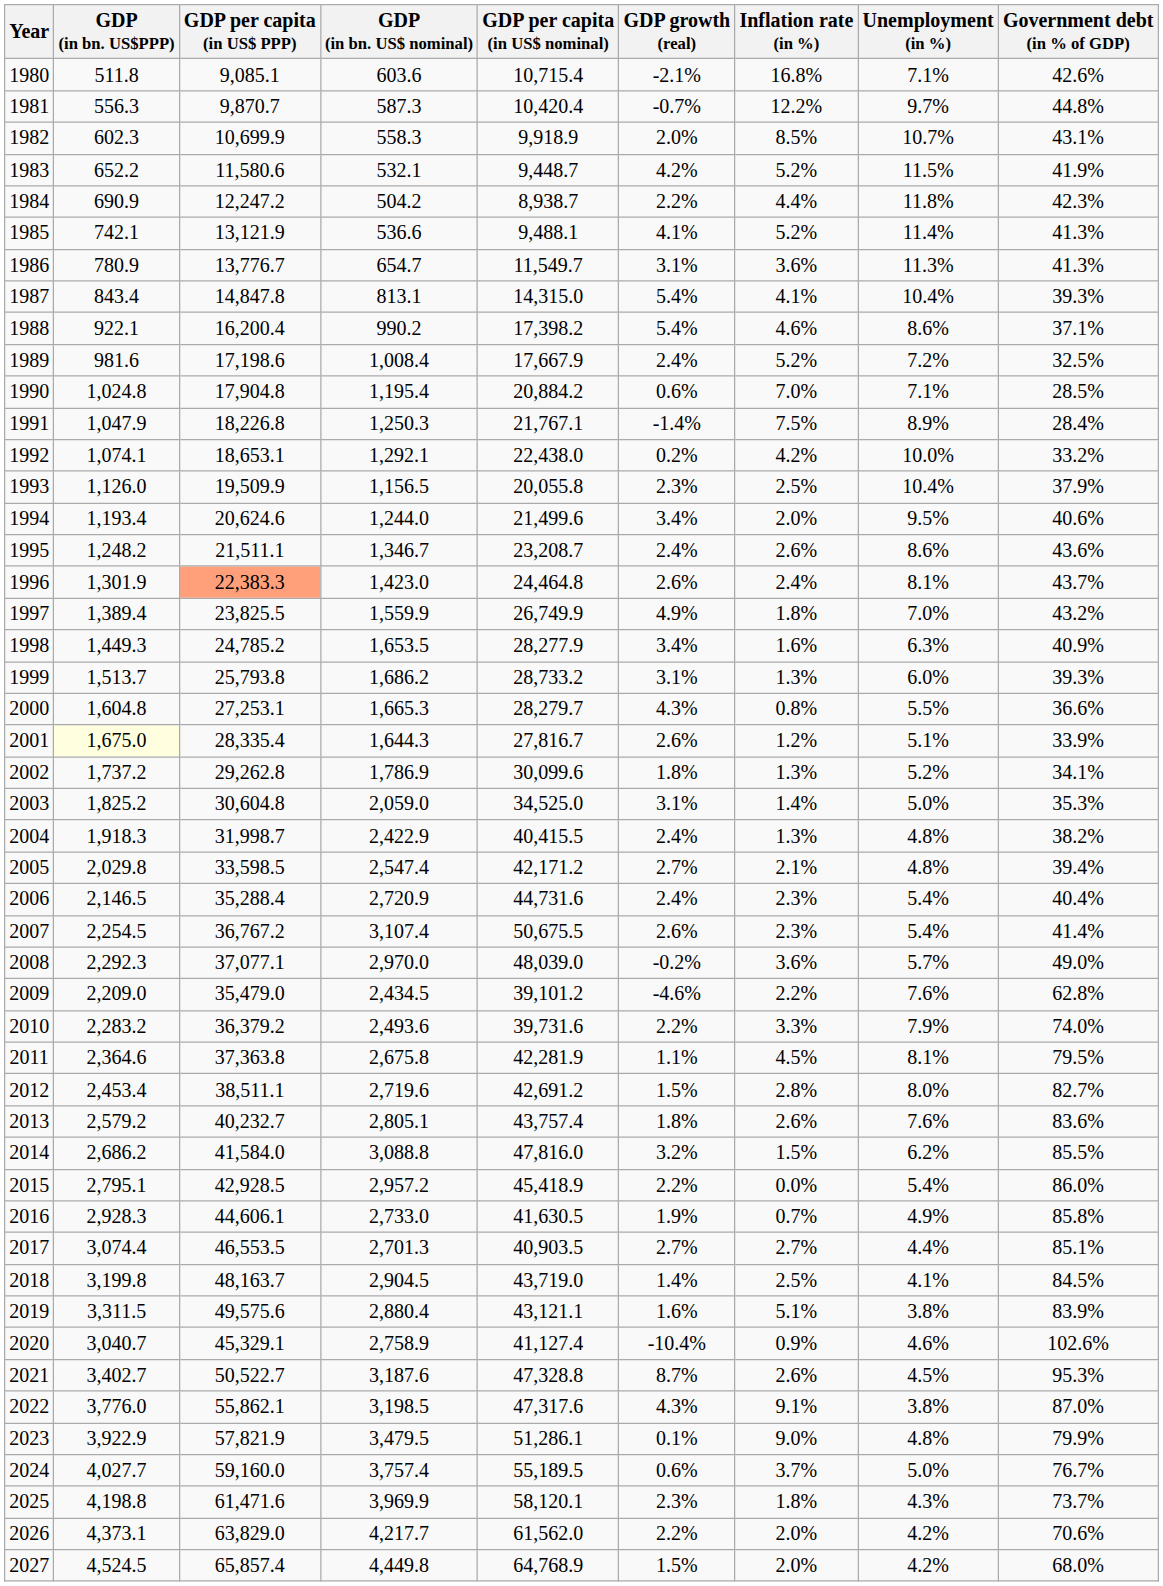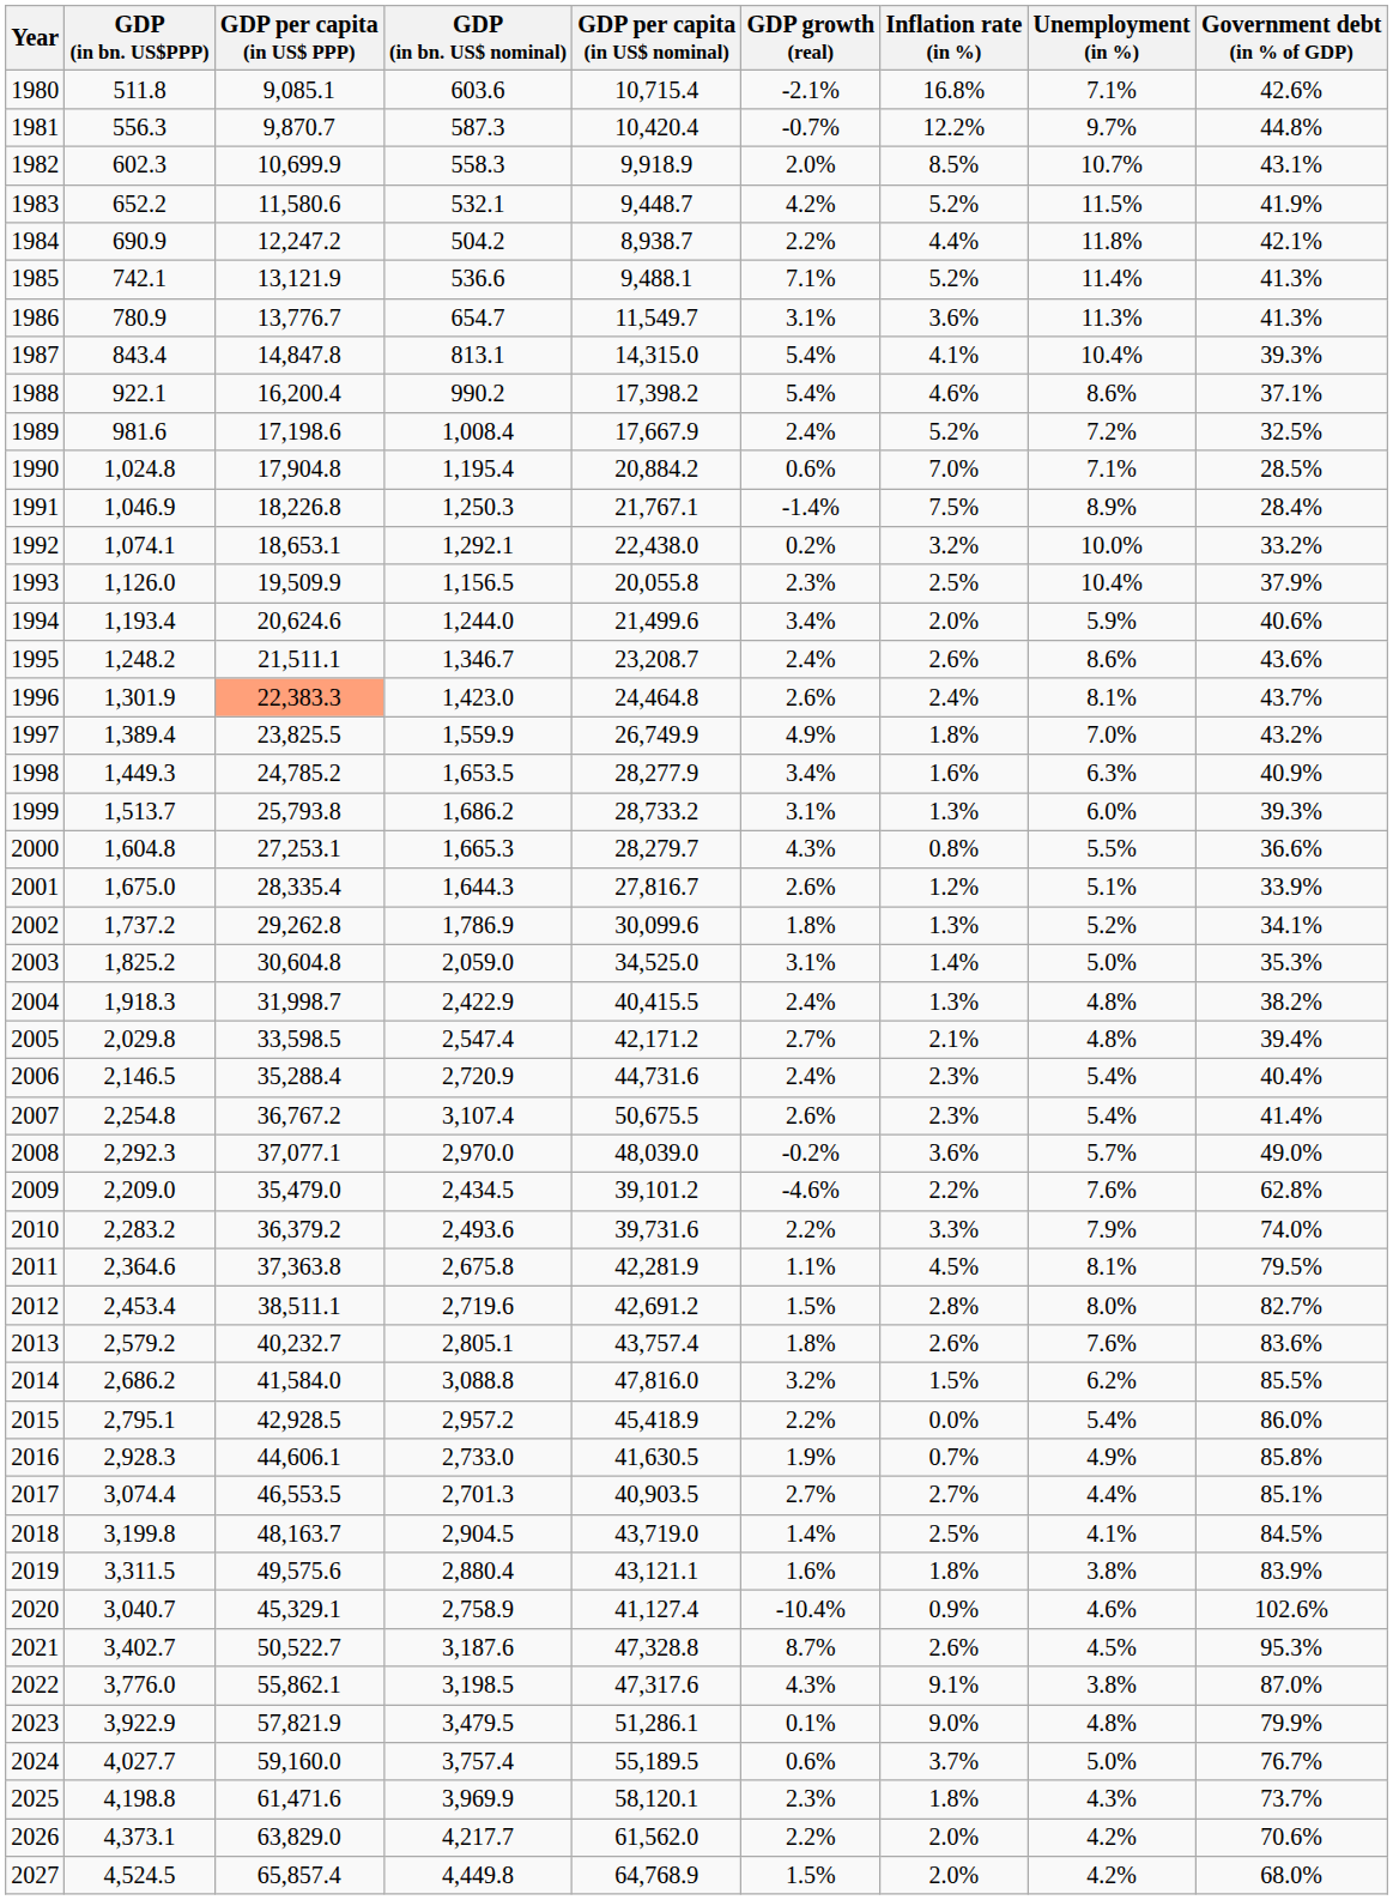1984 | Government debt (in % of GDP): 42.3% -> 42.1%
1985 | GDP growth (real): 4.1% -> 7.1%
1991 | GDP (in bn. US$PPP): 1,047.9 -> 1,046.9
1992 | Inflation rate (in %): 4.2% -> 3.2%
1994 | Unemployment (in %): 9.5% -> 5.9%
2001 | GDP (in bn. US$PPP): lightyellow background -> no background
2007 | GDP (in bn. US$PPP): 2,254.5 -> 2,254.8
2019 | Inflation rate (in %): 5.1% -> 1.8%
